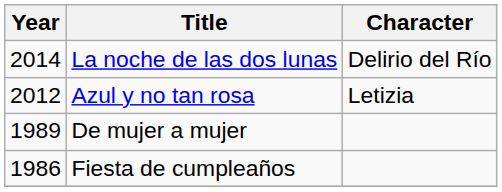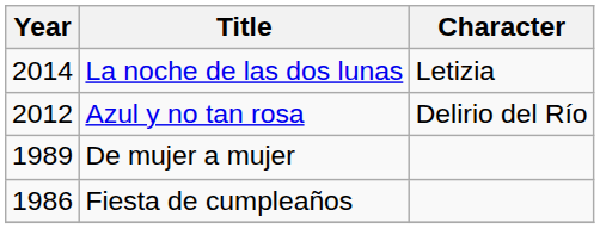La noche de las dos lunas | Character: Delirio del Río -> Letizia
Azul y no tan rosa | Character: Letizia -> Delirio del Río
